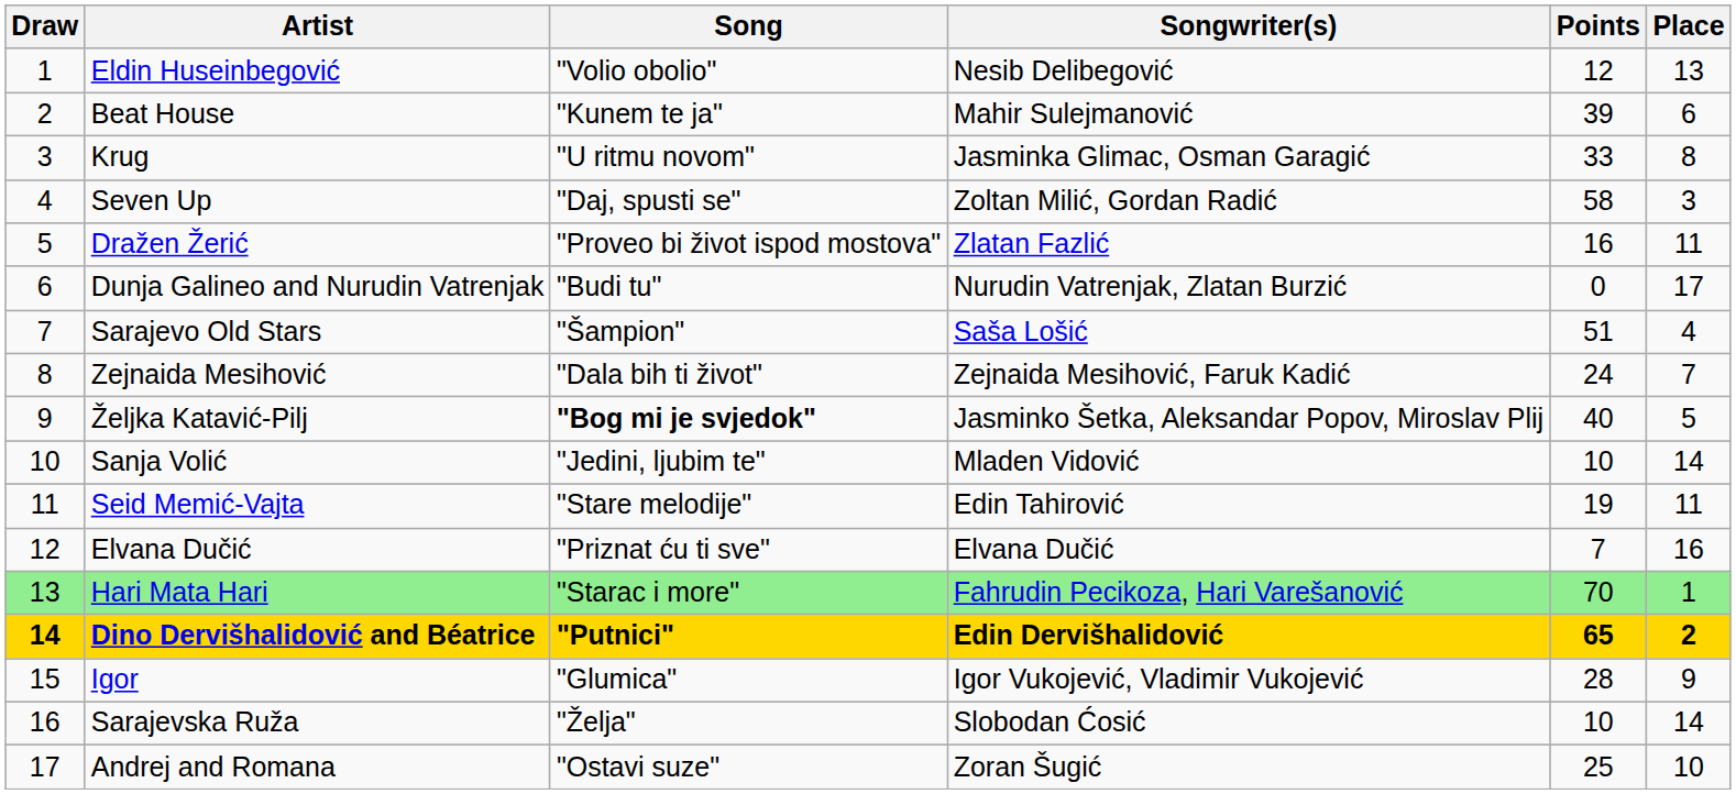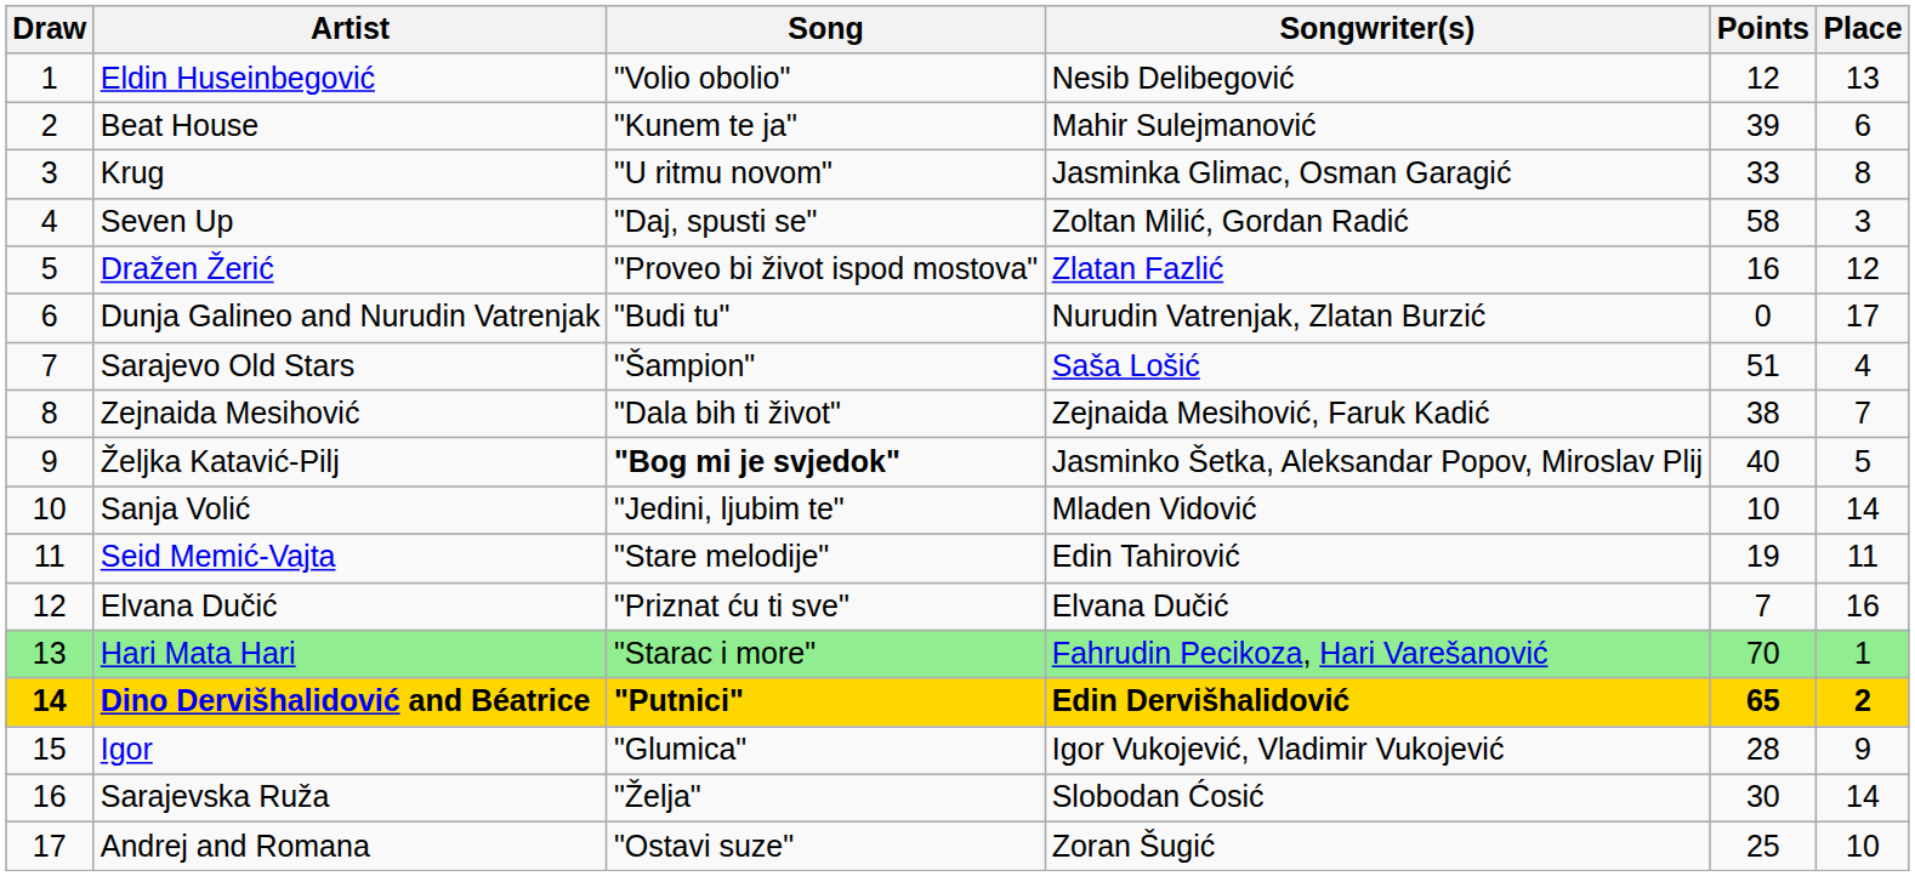Dražen Žerić | Place: 11 -> 12
Zejnaida Mesihović | Points: 24 -> 38
Sarajevska Ruža | Points: 10 -> 30
